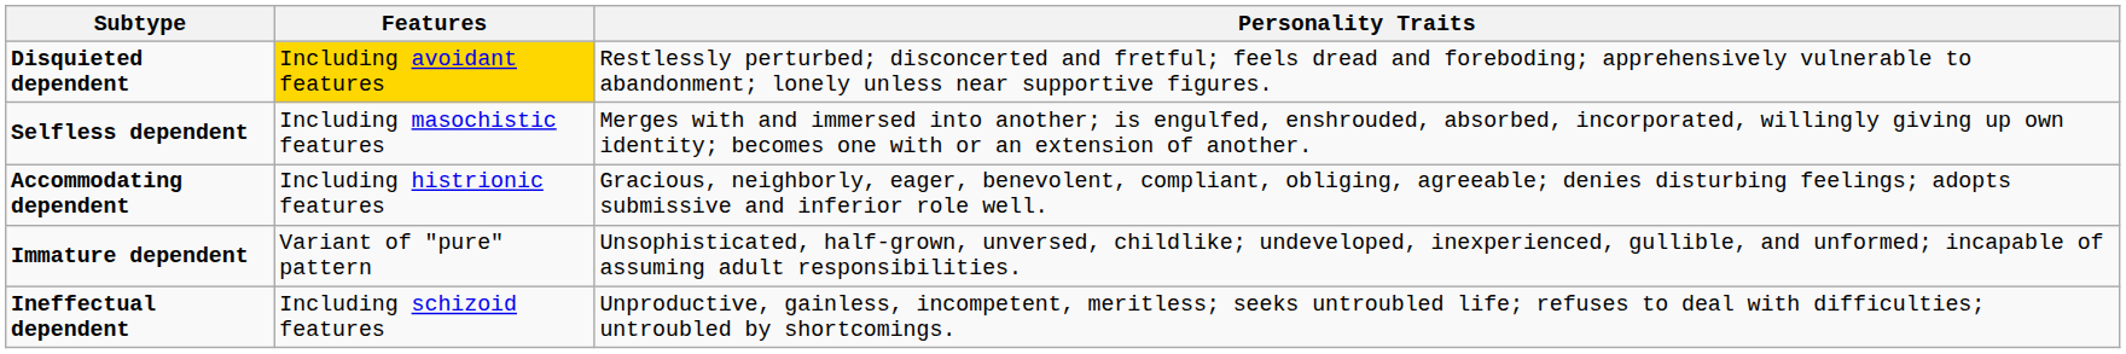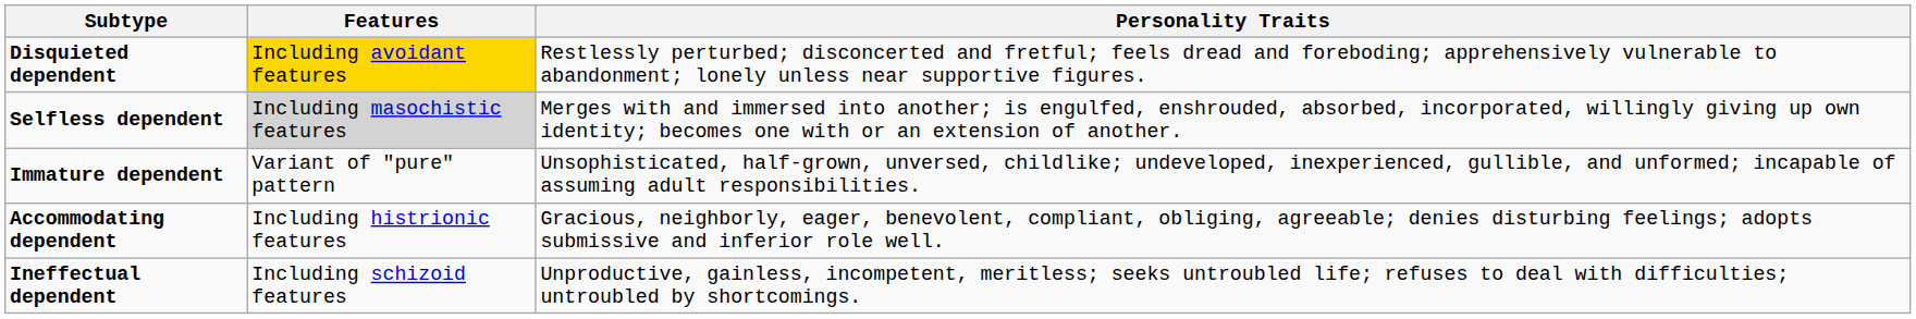Selfless dependent | Features: no background -> lightgrey background
rows swapped: Immature dependent <-> Accommodating dependent
